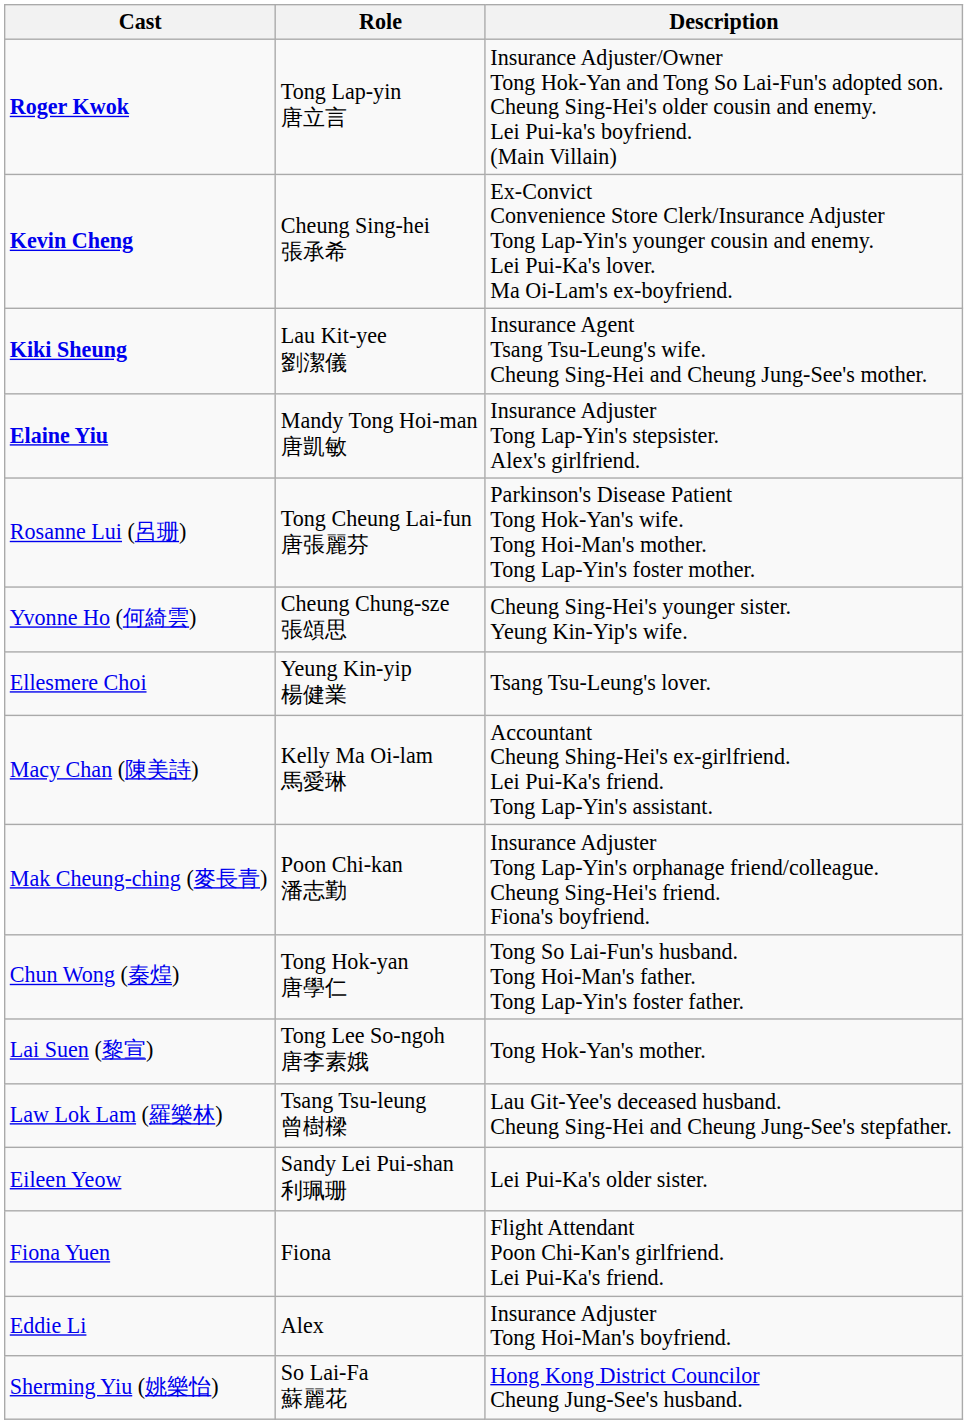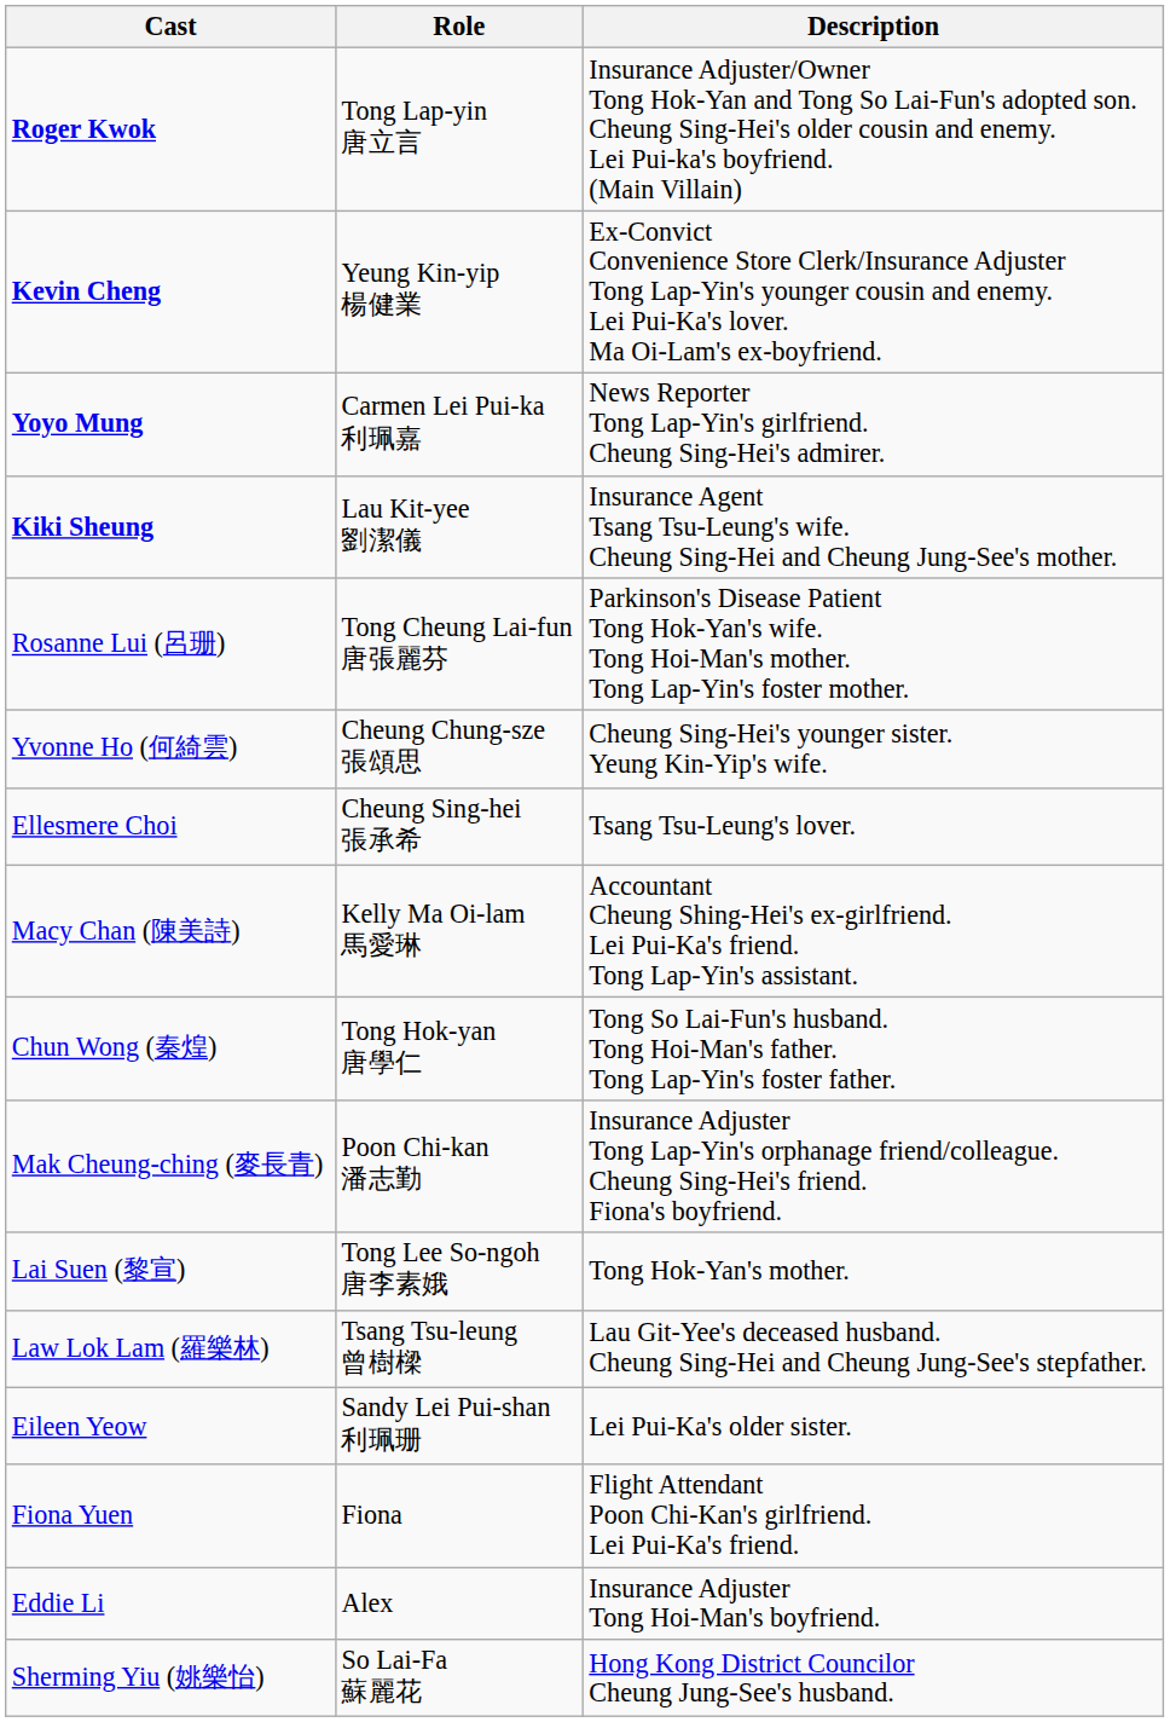Kevin Cheng | Role: Cheung Sing-hei 張承希 -> Yeung Kin-yip 楊健業
+ row: Yoyo Mung | Carmen Lei Pui-ka 利珮嘉 | News Reporter Tong Lap-Yin's girlfriend. Cheung Sing-Hei's admirer.
- row: Elaine Yiu | Mandy Tong Hoi-man 唐凱敏 | Insurance Adjuster Tong Lap-Yin's stepsister. Alex's girlfriend.
Ellesmere Choi | Role: Yeung Kin-yip 楊健業 -> Cheung Sing-hei 張承希
rows swapped: Mak Cheung-ching (麥長青) <-> Chun Wong (秦煌)
